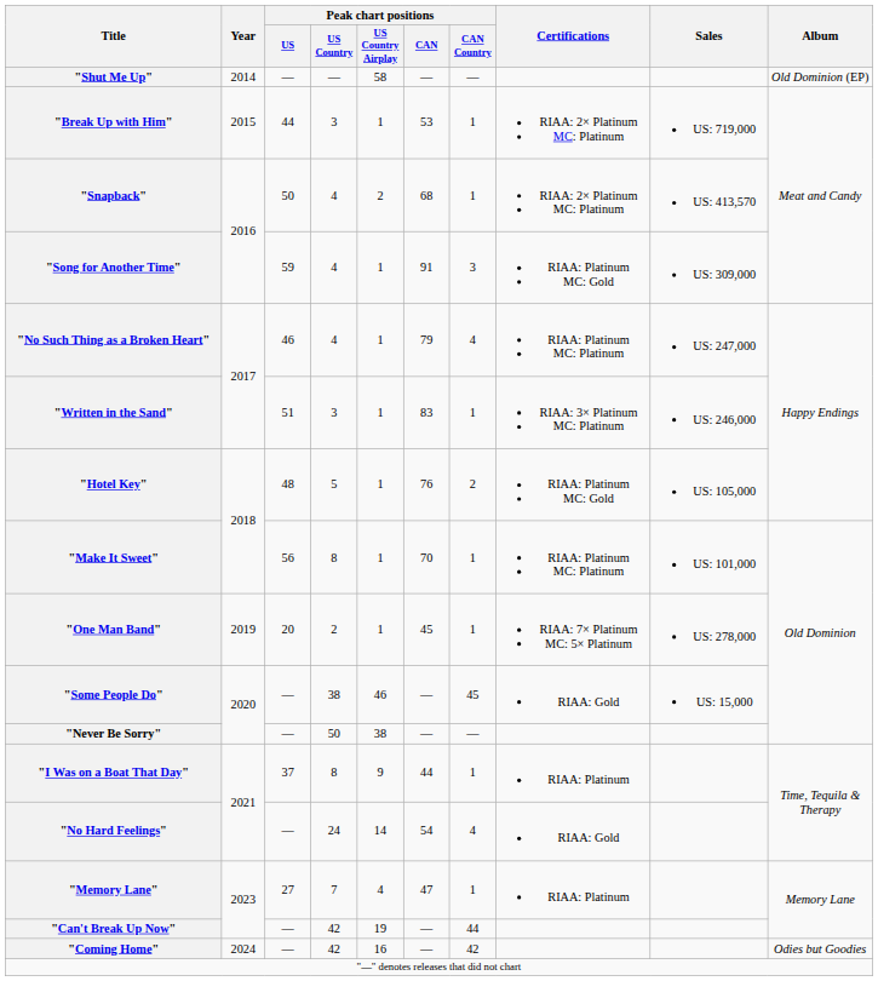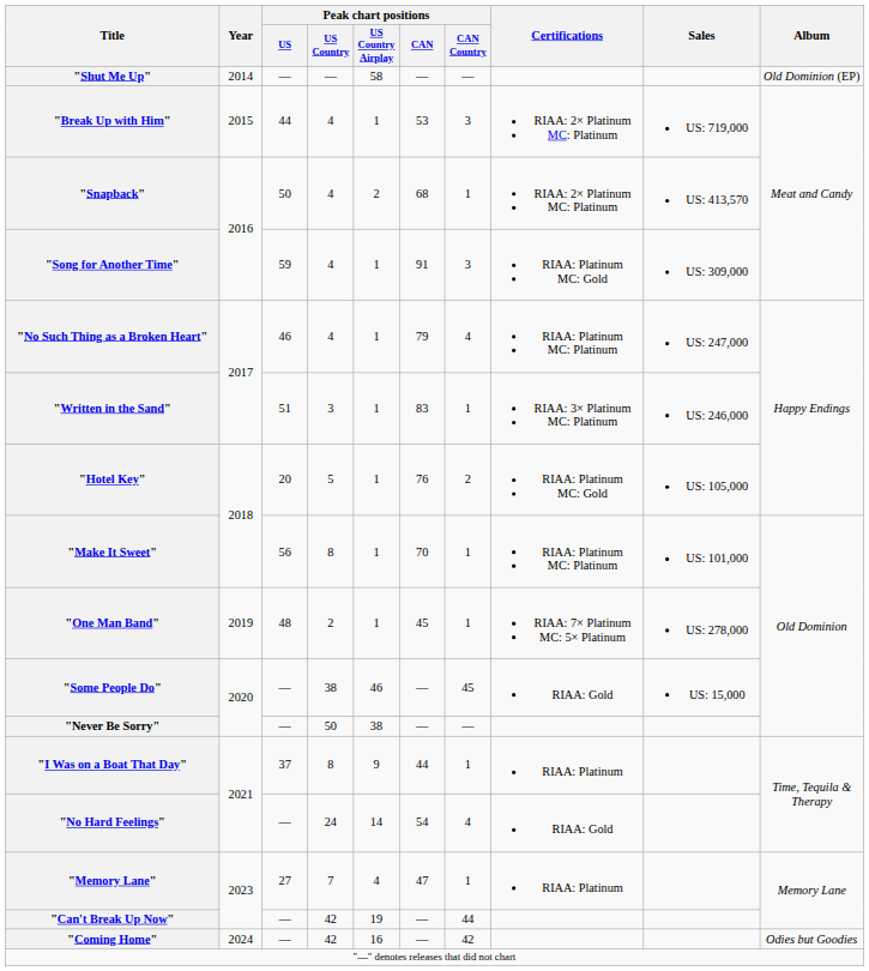"Break Up with Him" | Peak chart positions / US Country: 3 -> 4
"Break Up with Him" | Peak chart positions / CAN Country: 1 -> 3
"Hotel Key" | Peak chart positions / US: 48 -> 20
"One Man Band" | Peak chart positions / US: 20 -> 48
